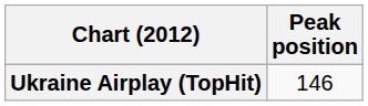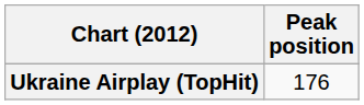Ukraine Airplay (TopHit) | Peak position: 146 -> 176
